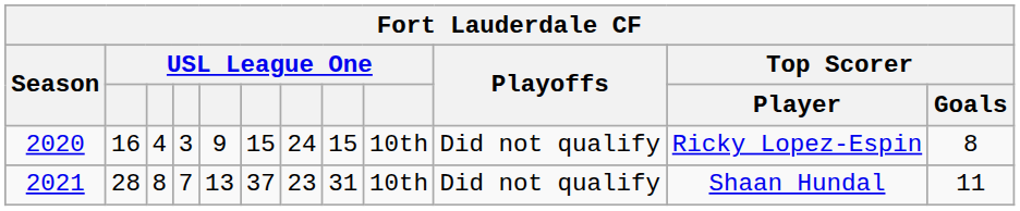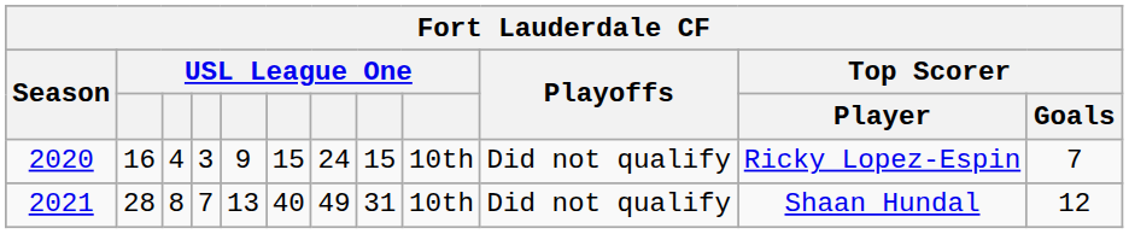2020 | Fort Lauderdale CF / Top Scorer / Goals: 8 -> 7
2021 | column 6: 37 -> 40
2021 | column 7: 23 -> 49
2021 | Fort Lauderdale CF / Top Scorer / Goals: 11 -> 12
